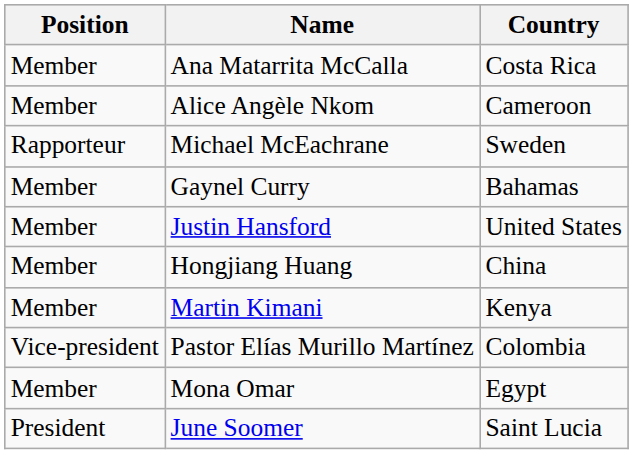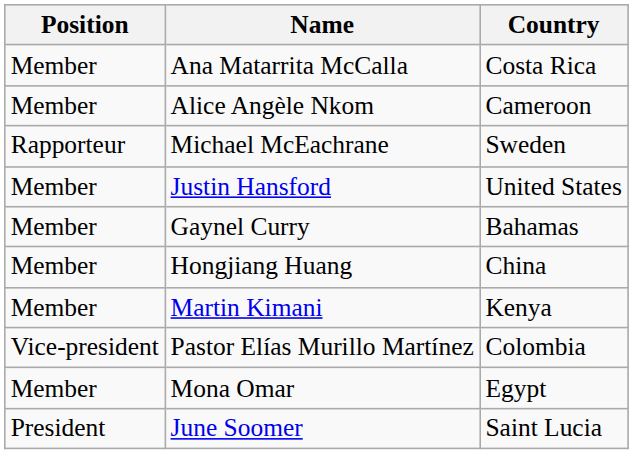rows swapped: Gaynel Curry <-> Justin Hansford
